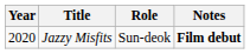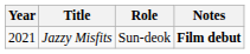Jazzy Misfits | Year: 2020 -> 2021
